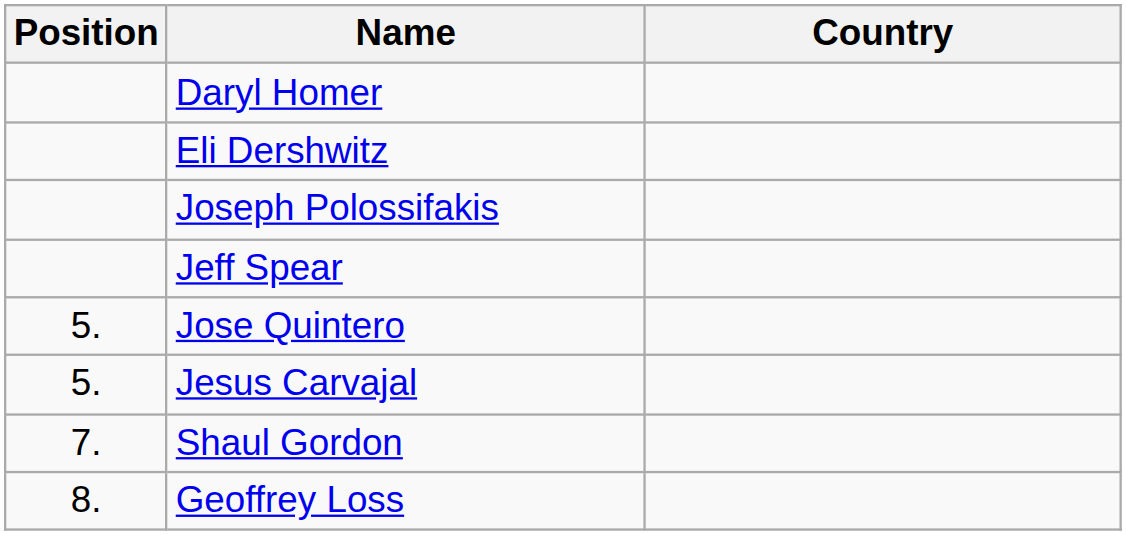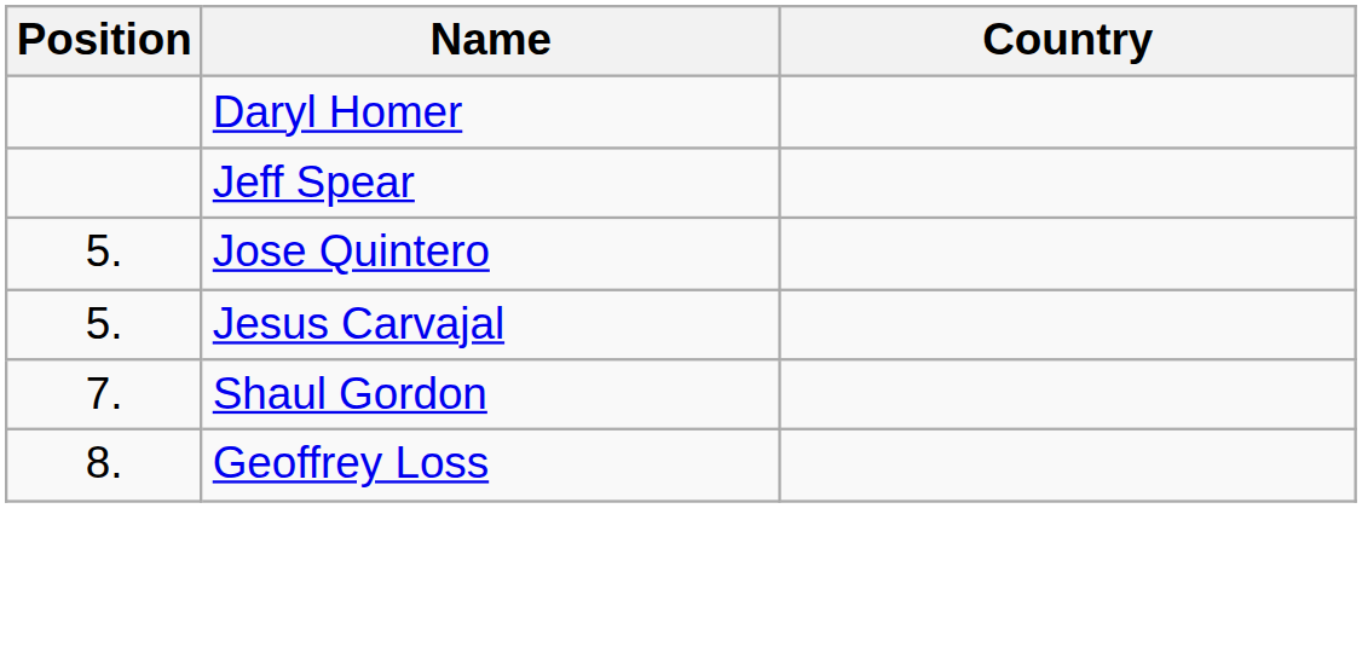- row: Eli Dershwitz
- row: Joseph Polossifakis
